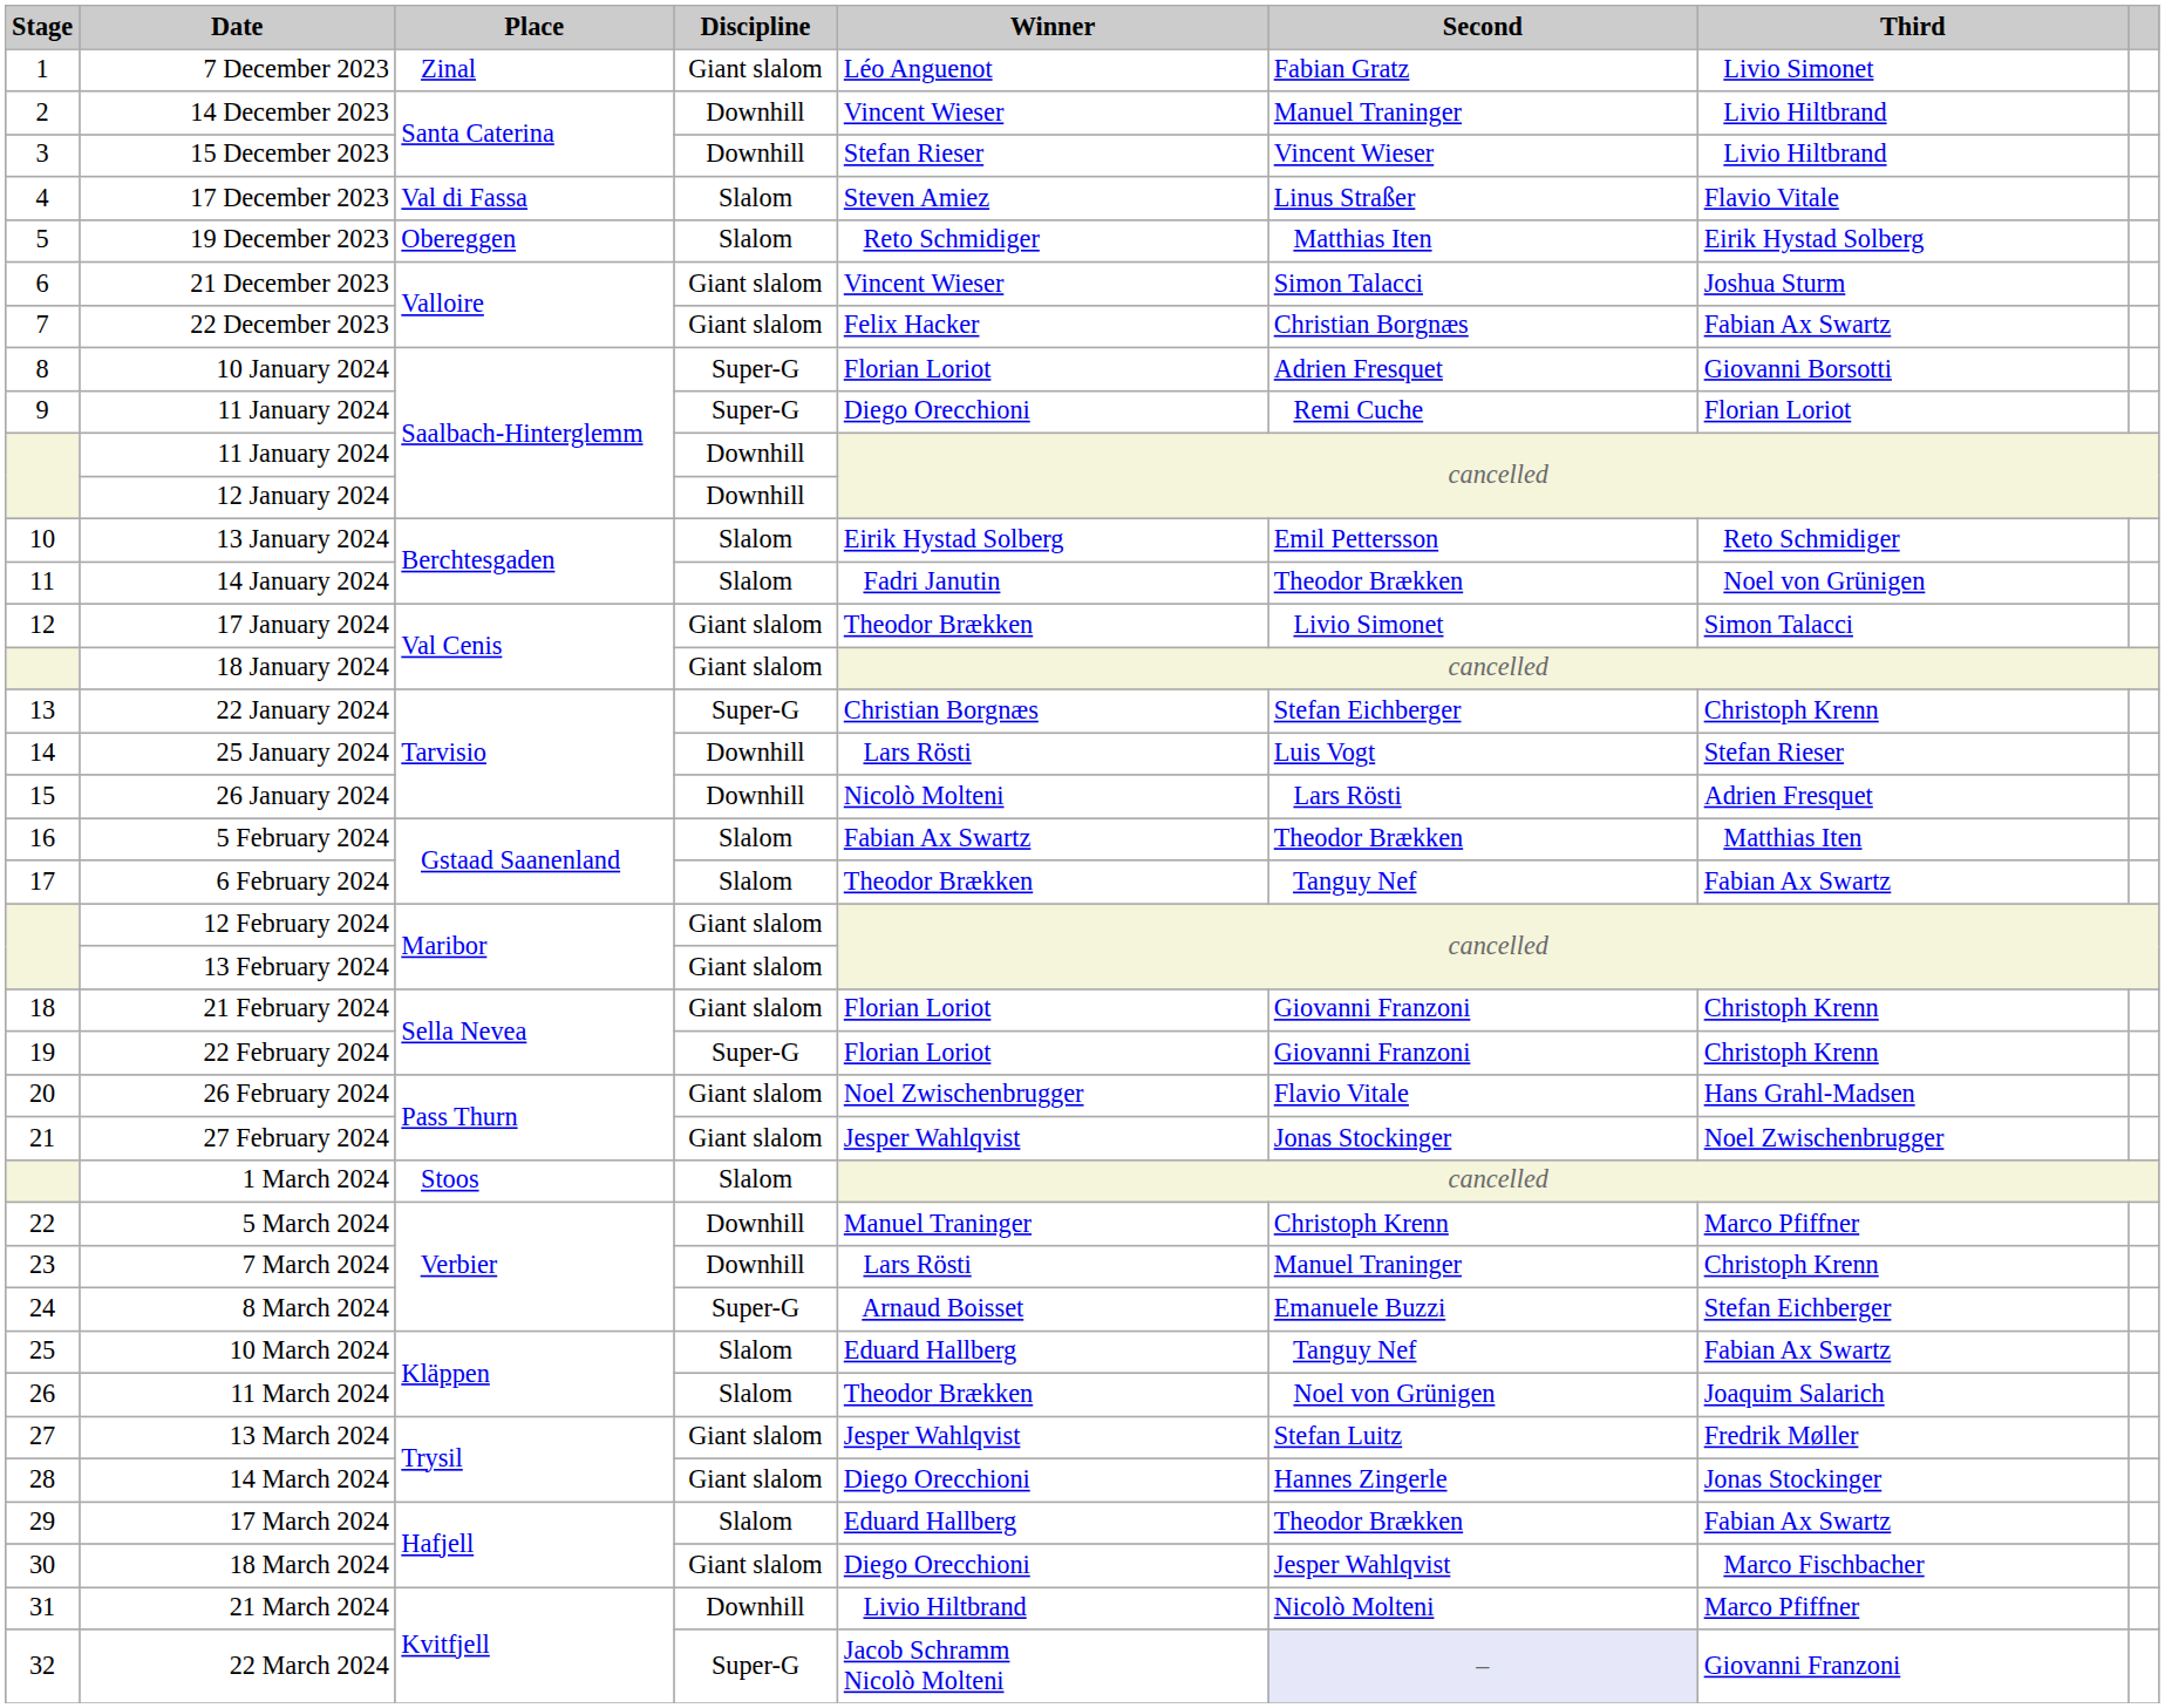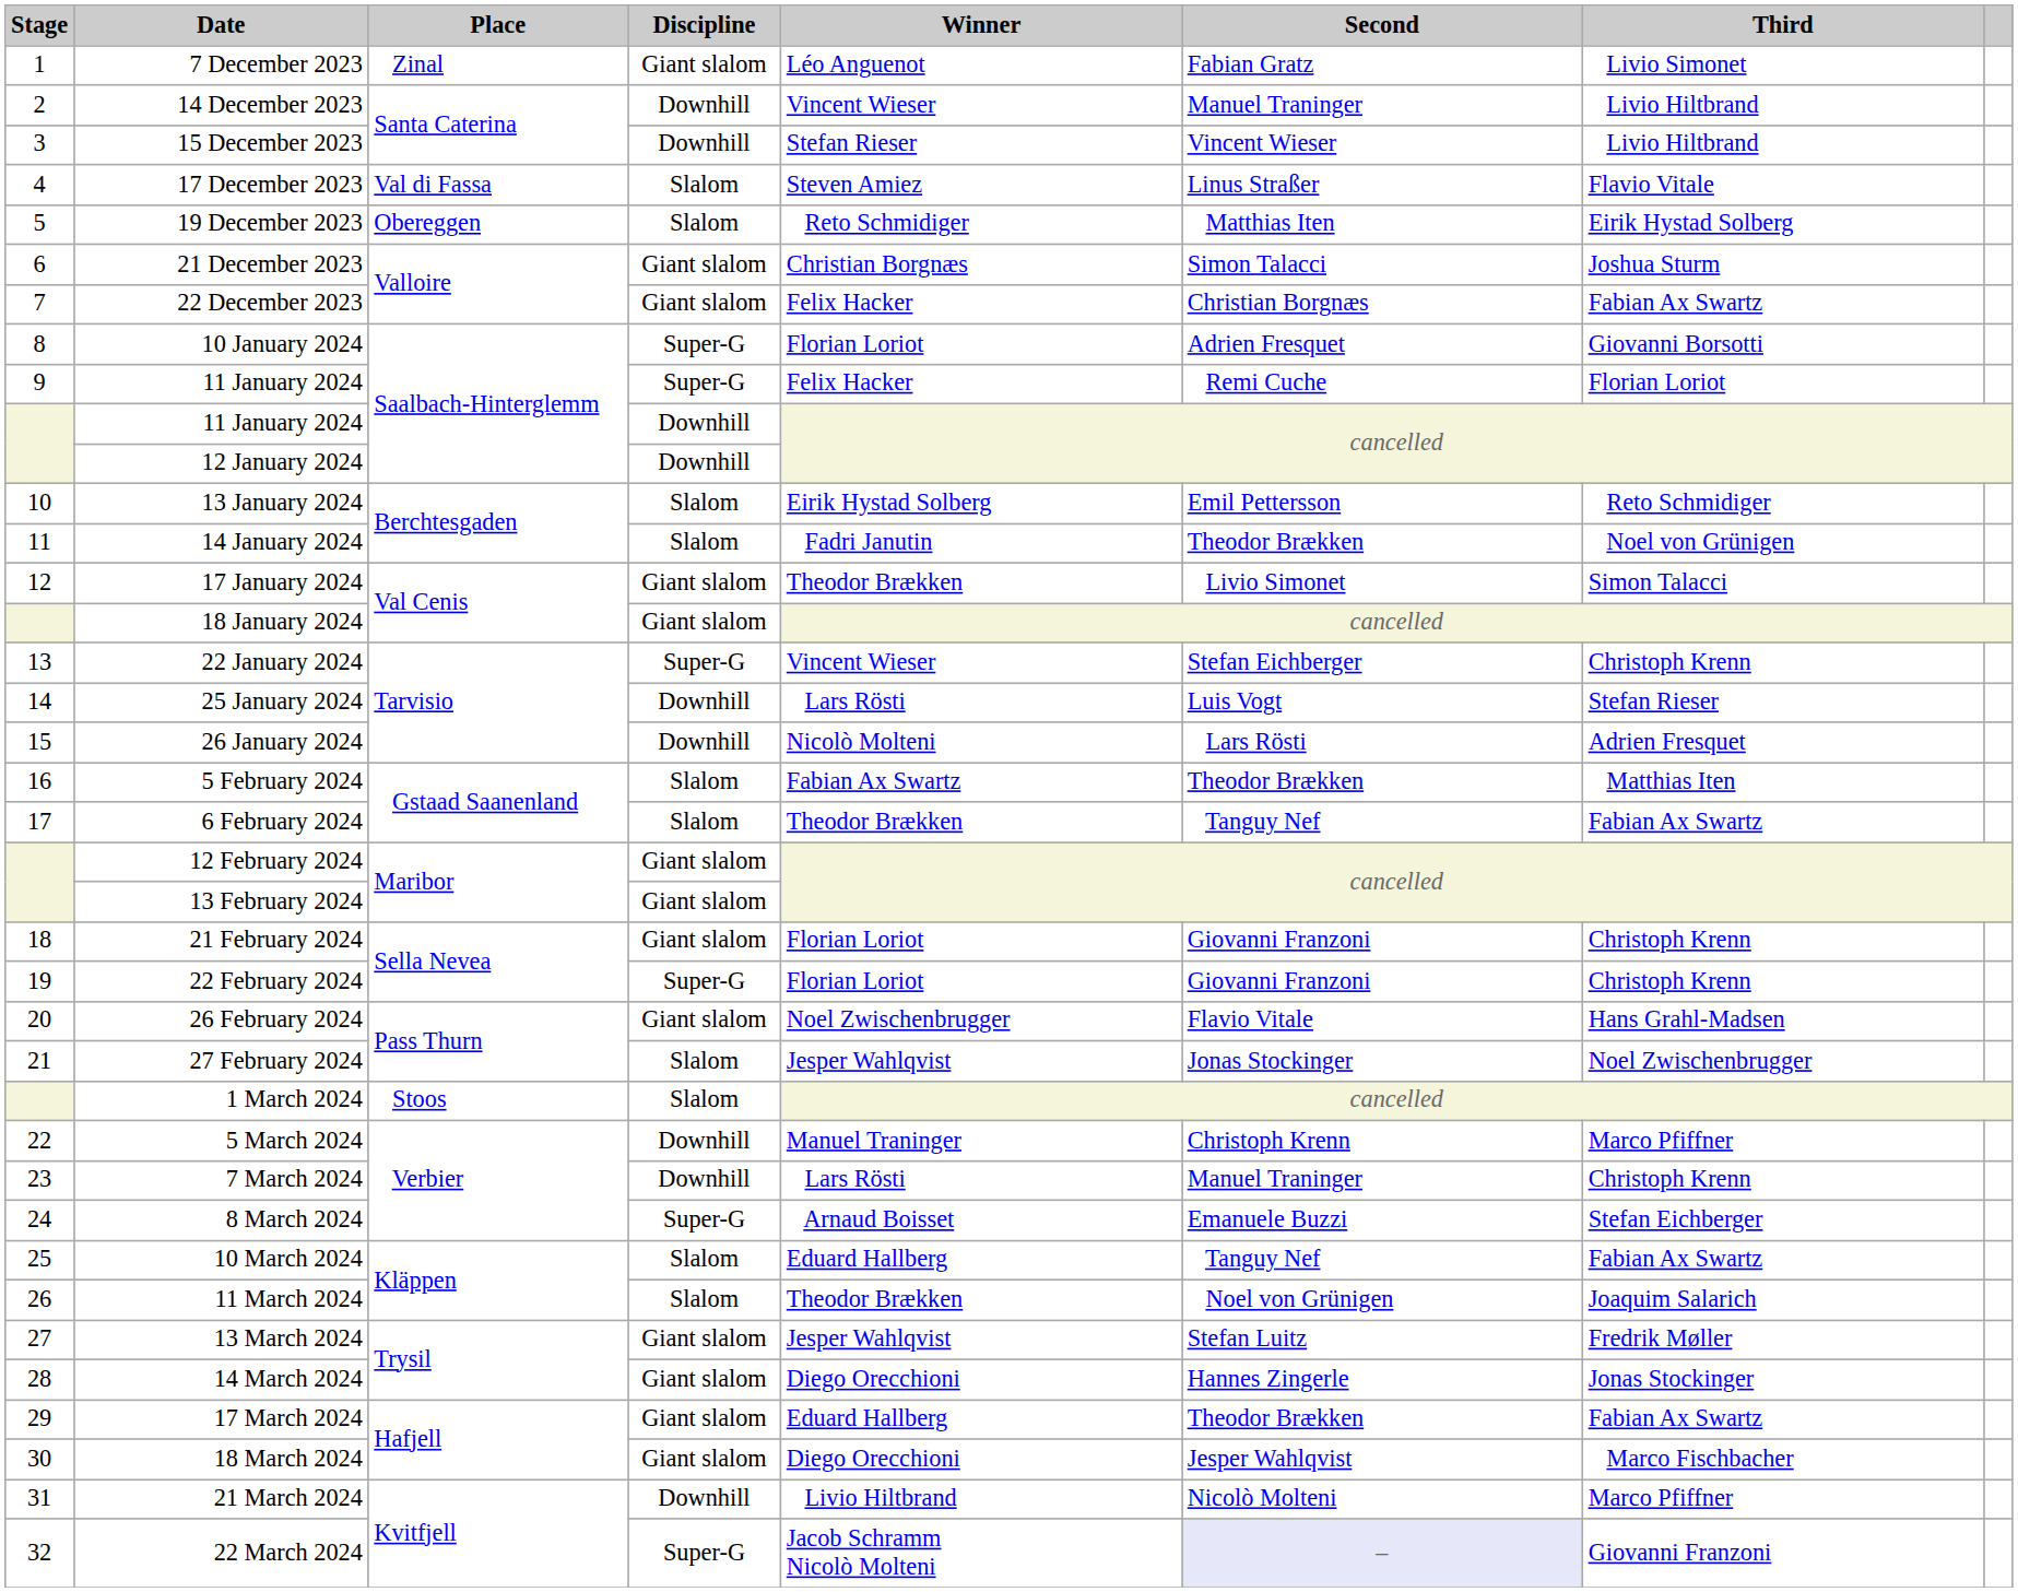21 December 2023 | Winner: Vincent Wieser -> Christian Borgnæs
9 / 11 January 2024 | Winner: Diego Orecchioni -> Felix Hacker
22 January 2024 | Winner: Christian Borgnæs -> Vincent Wieser
27 February 2024 | Discipline: Giant slalom -> Slalom
17 March 2024 | Discipline: Slalom -> Giant slalom
